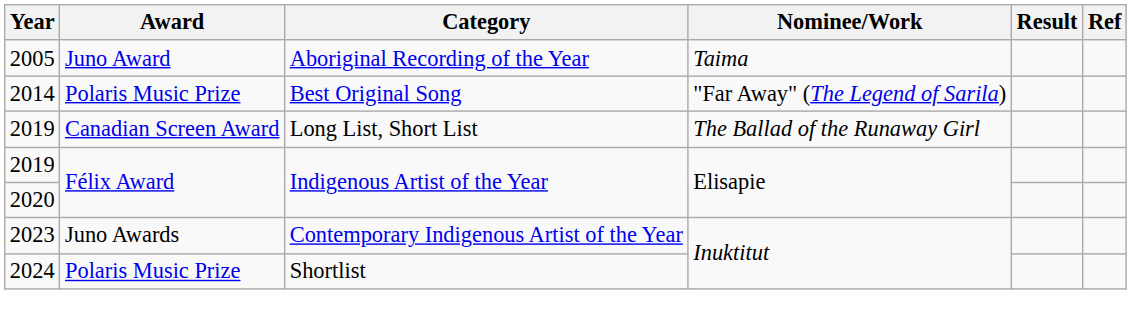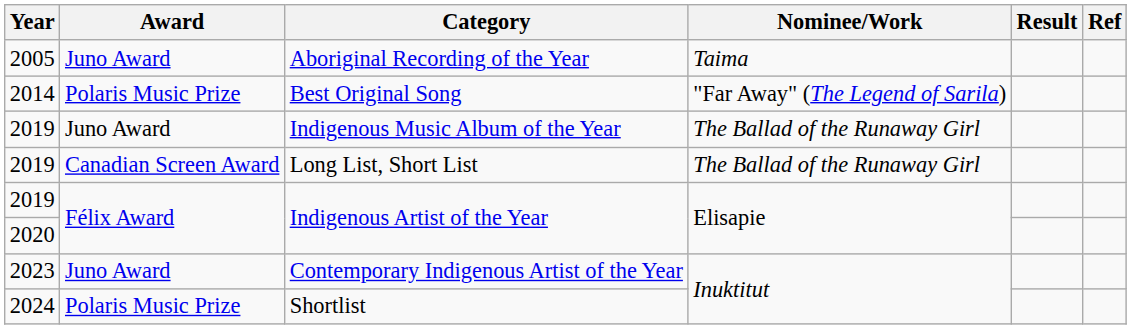+ row: 2019 | Juno Award | Indigenous Music Album of the Year | The Ballad of the Runaway Girl
Contemporary Indigenous Artist of the Year | Award: Juno Awards -> Juno Award
